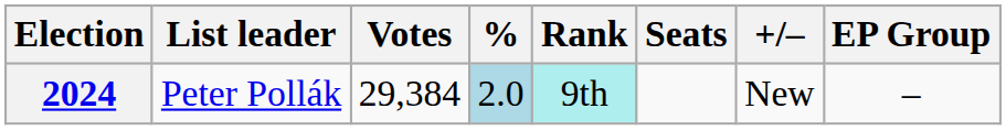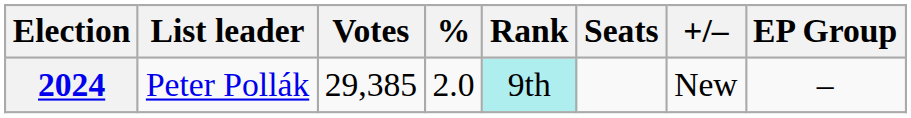2024 | Votes: 29,384 -> 29,385
2024 | %: lightblue background -> no background
